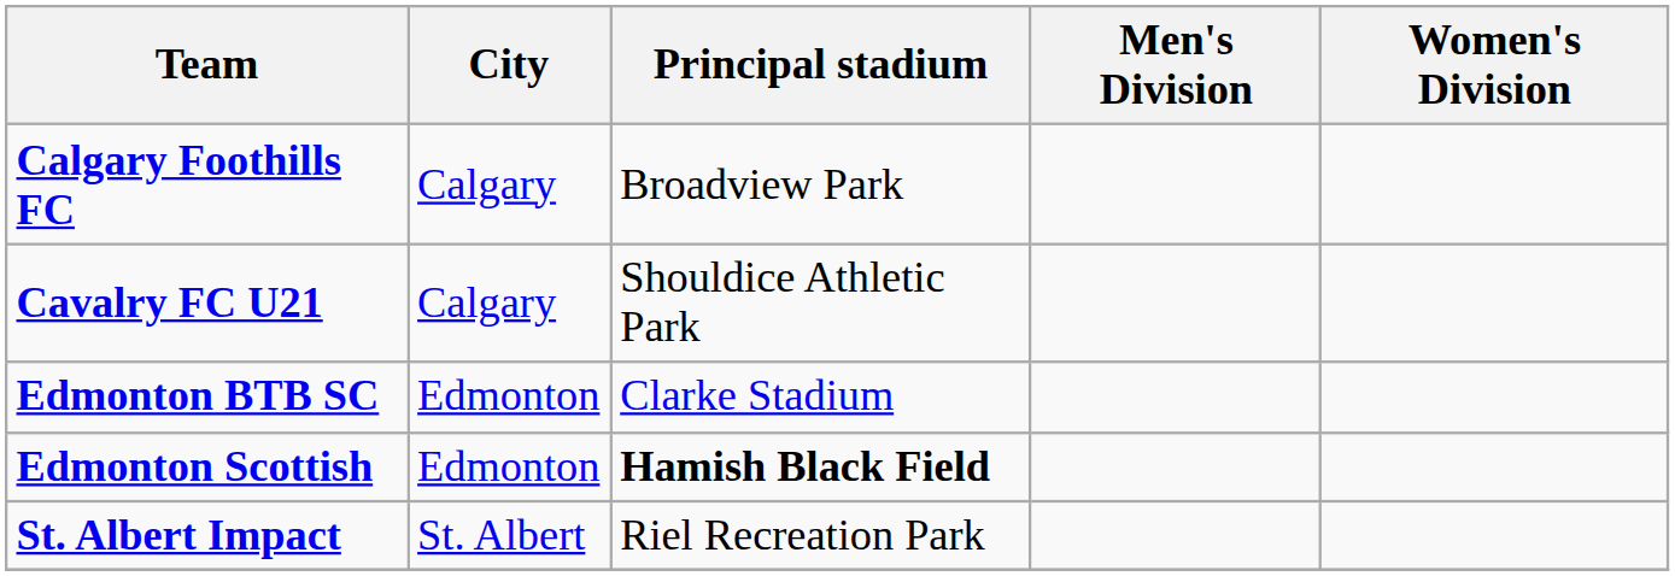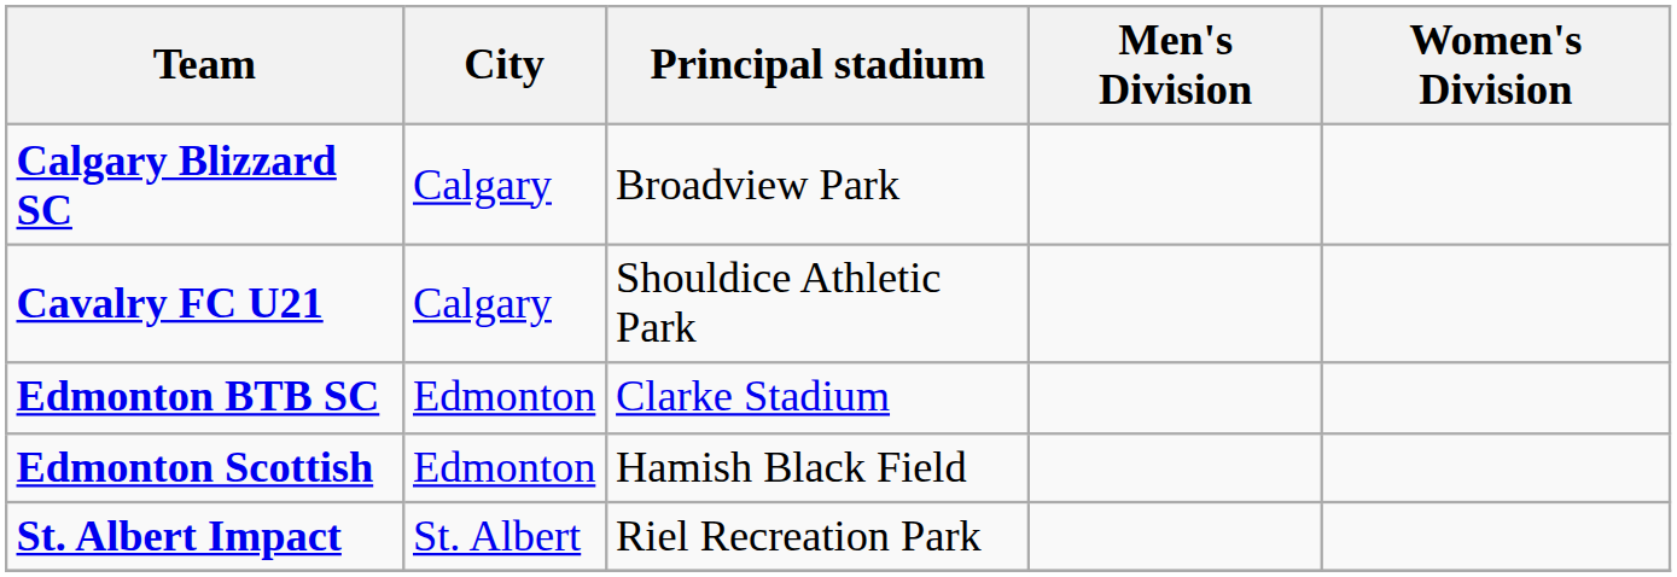+ row: Calgary Blizzard SC | Calgary | Broadview Park
- row: Calgary Foothills FC | Calgary | Broadview Park
Edmonton Scottish | Principal stadium: bold -> normal
